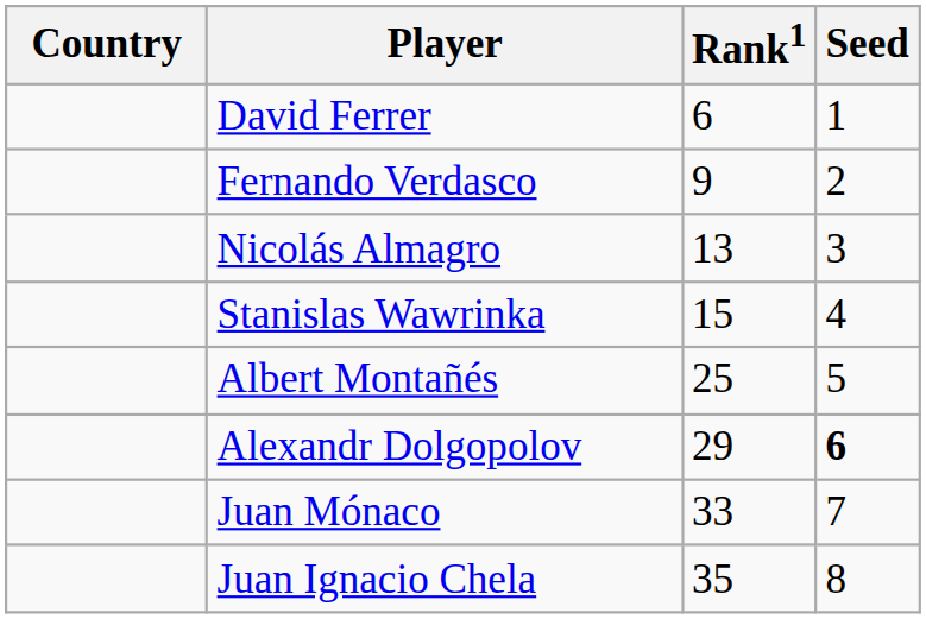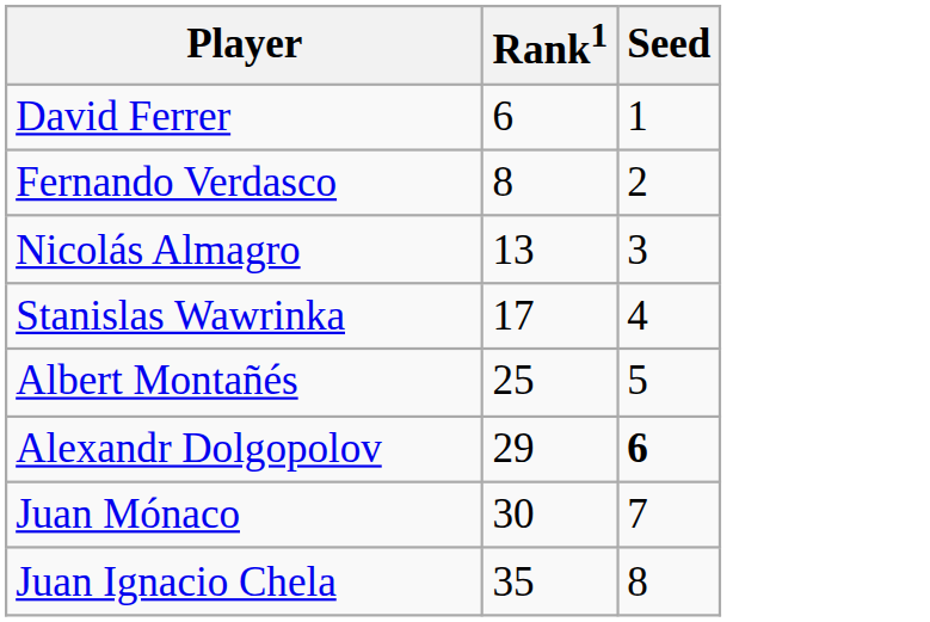- column: Country
Fernando Verdasco | Rank1: 9 -> 8
Stanislas Wawrinka | Rank1: 15 -> 17
Juan Mónaco | Rank1: 33 -> 30
